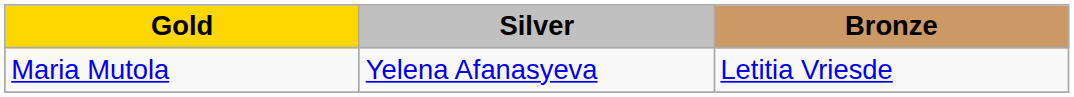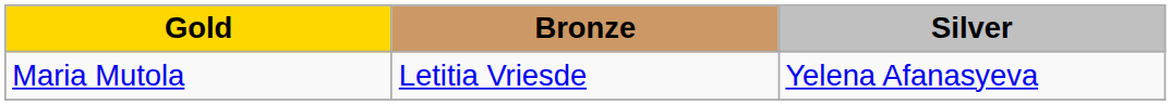columns swapped: Silver <-> Bronze
